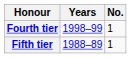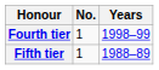columns swapped: No. <-> Years
